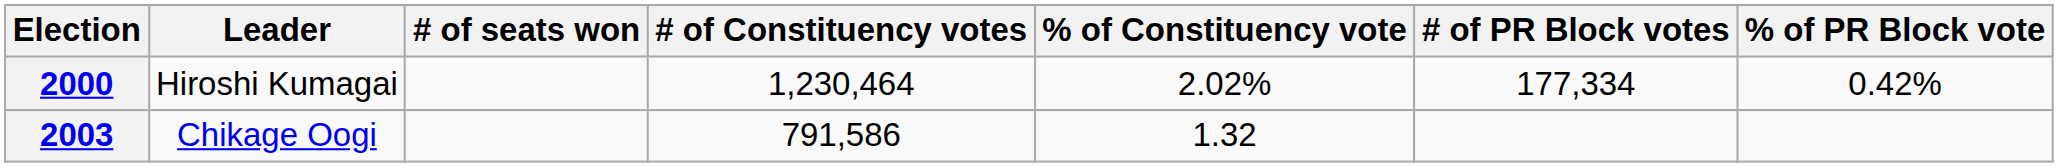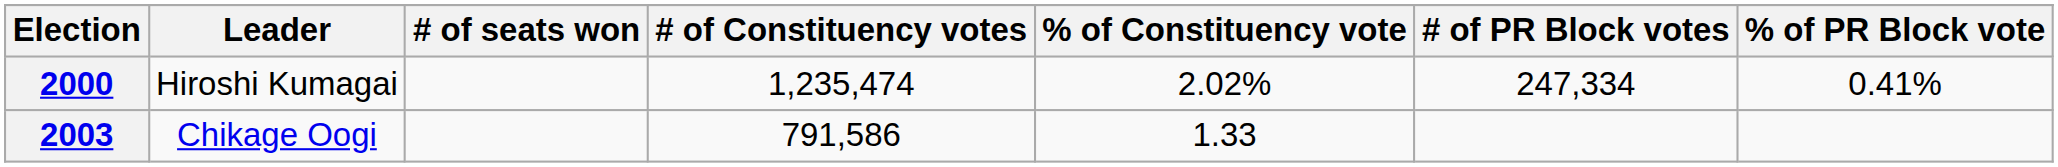2000 | # of Constituency votes: 1,230,464 -> 1,235,474
2000 | # of PR Block votes: 177,334 -> 247,334
2000 | % of PR Block vote: 0.42% -> 0.41%
2003 | % of Constituency vote: 1.32 -> 1.33
